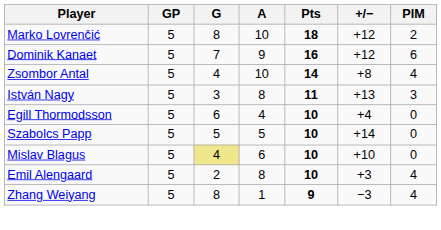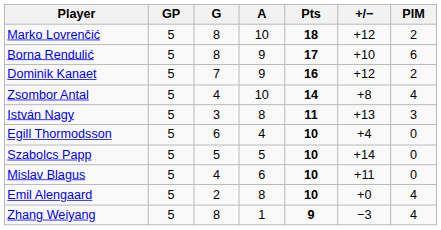+ row: Borna Rendulić | 5 | 8 | 9 | 17 | +10 | 6
Dominik Kanaet | PIM: 6 -> 2
Mislav Blagus | G: khaki background -> no background
Mislav Blagus | +/−: +10 -> +11
Emil Alengaard | +/−: +3 -> +0
